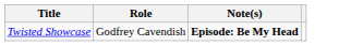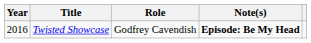+ column: Year | 2016
